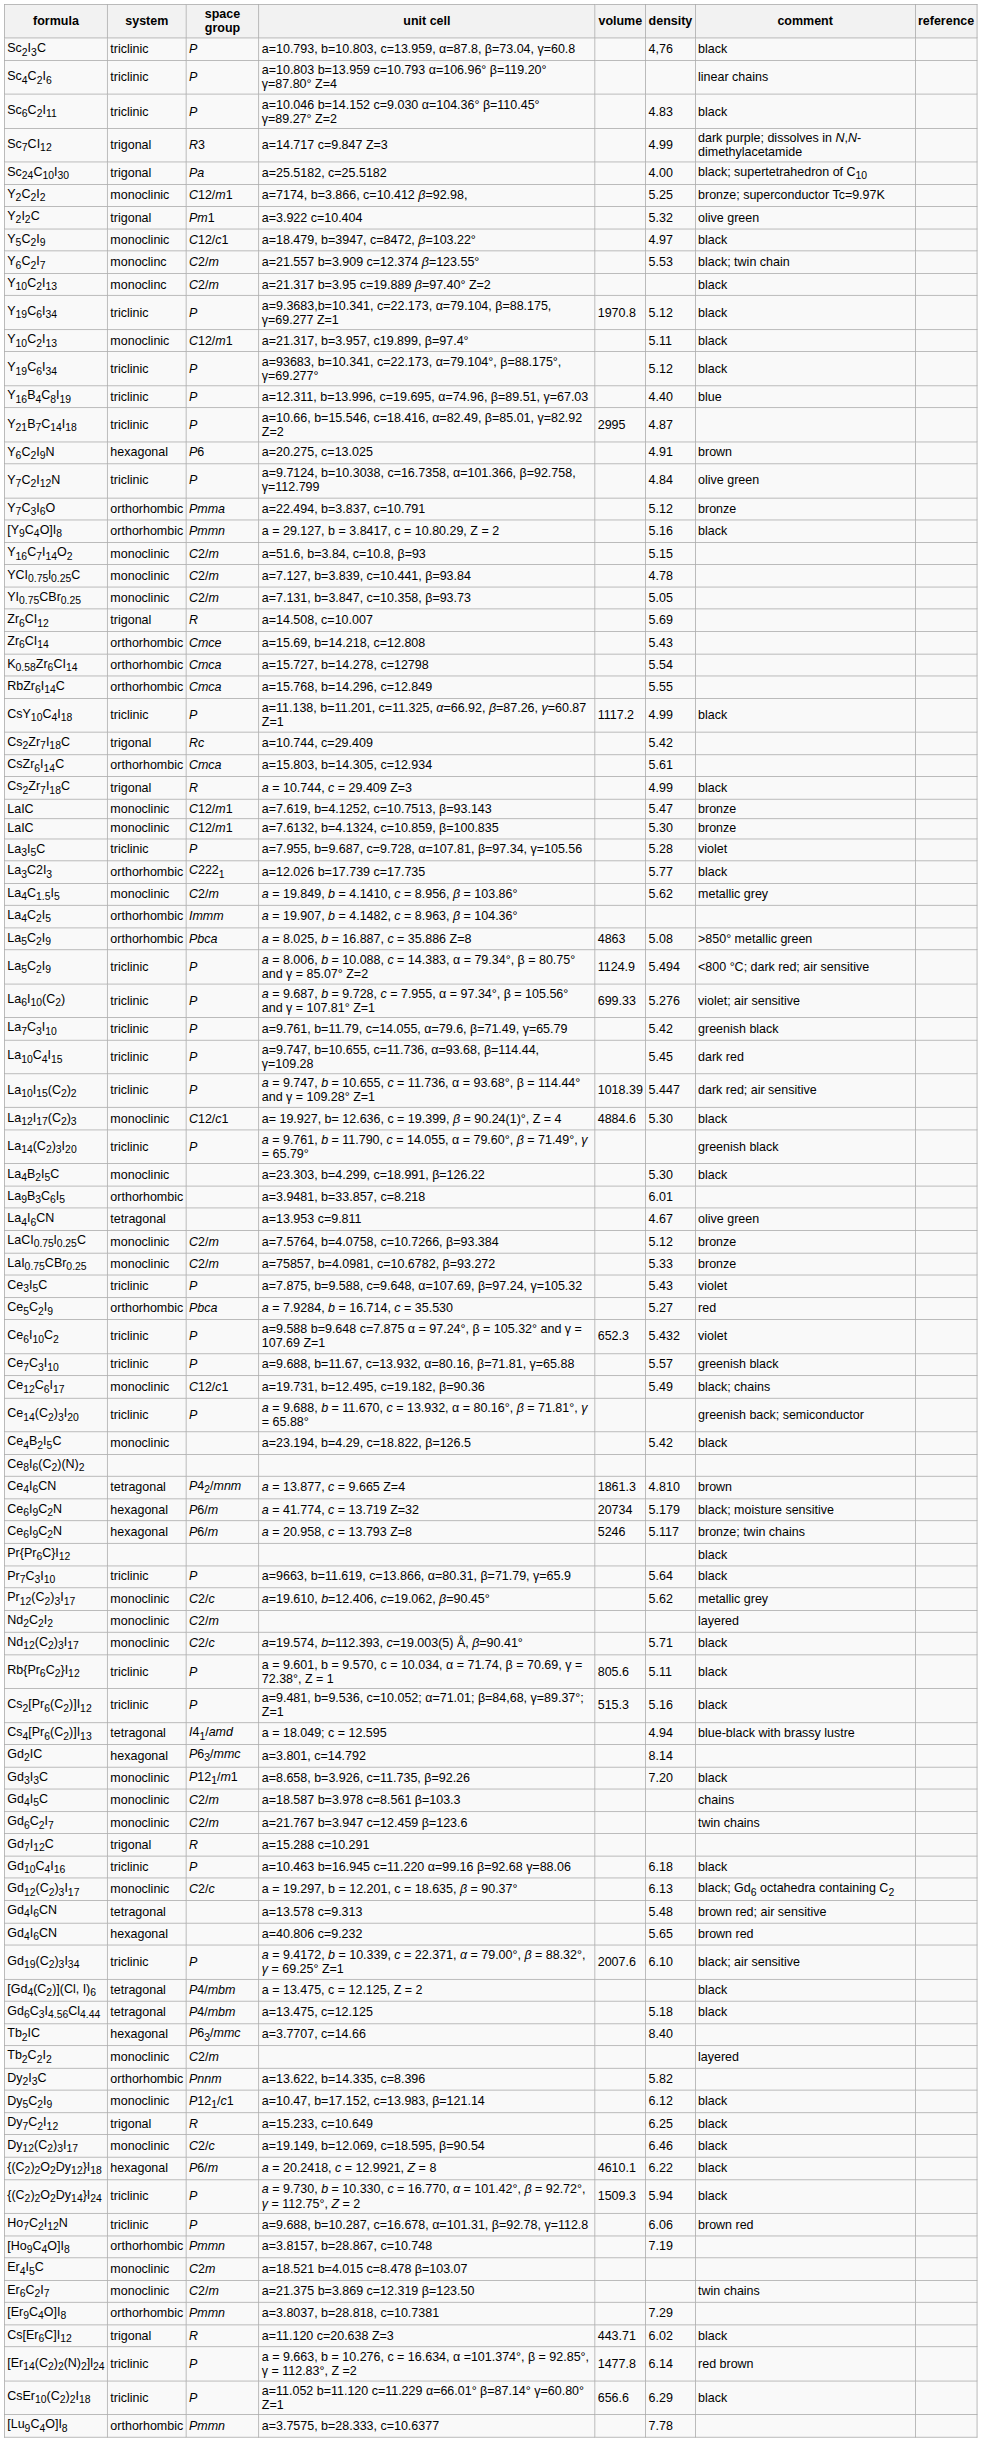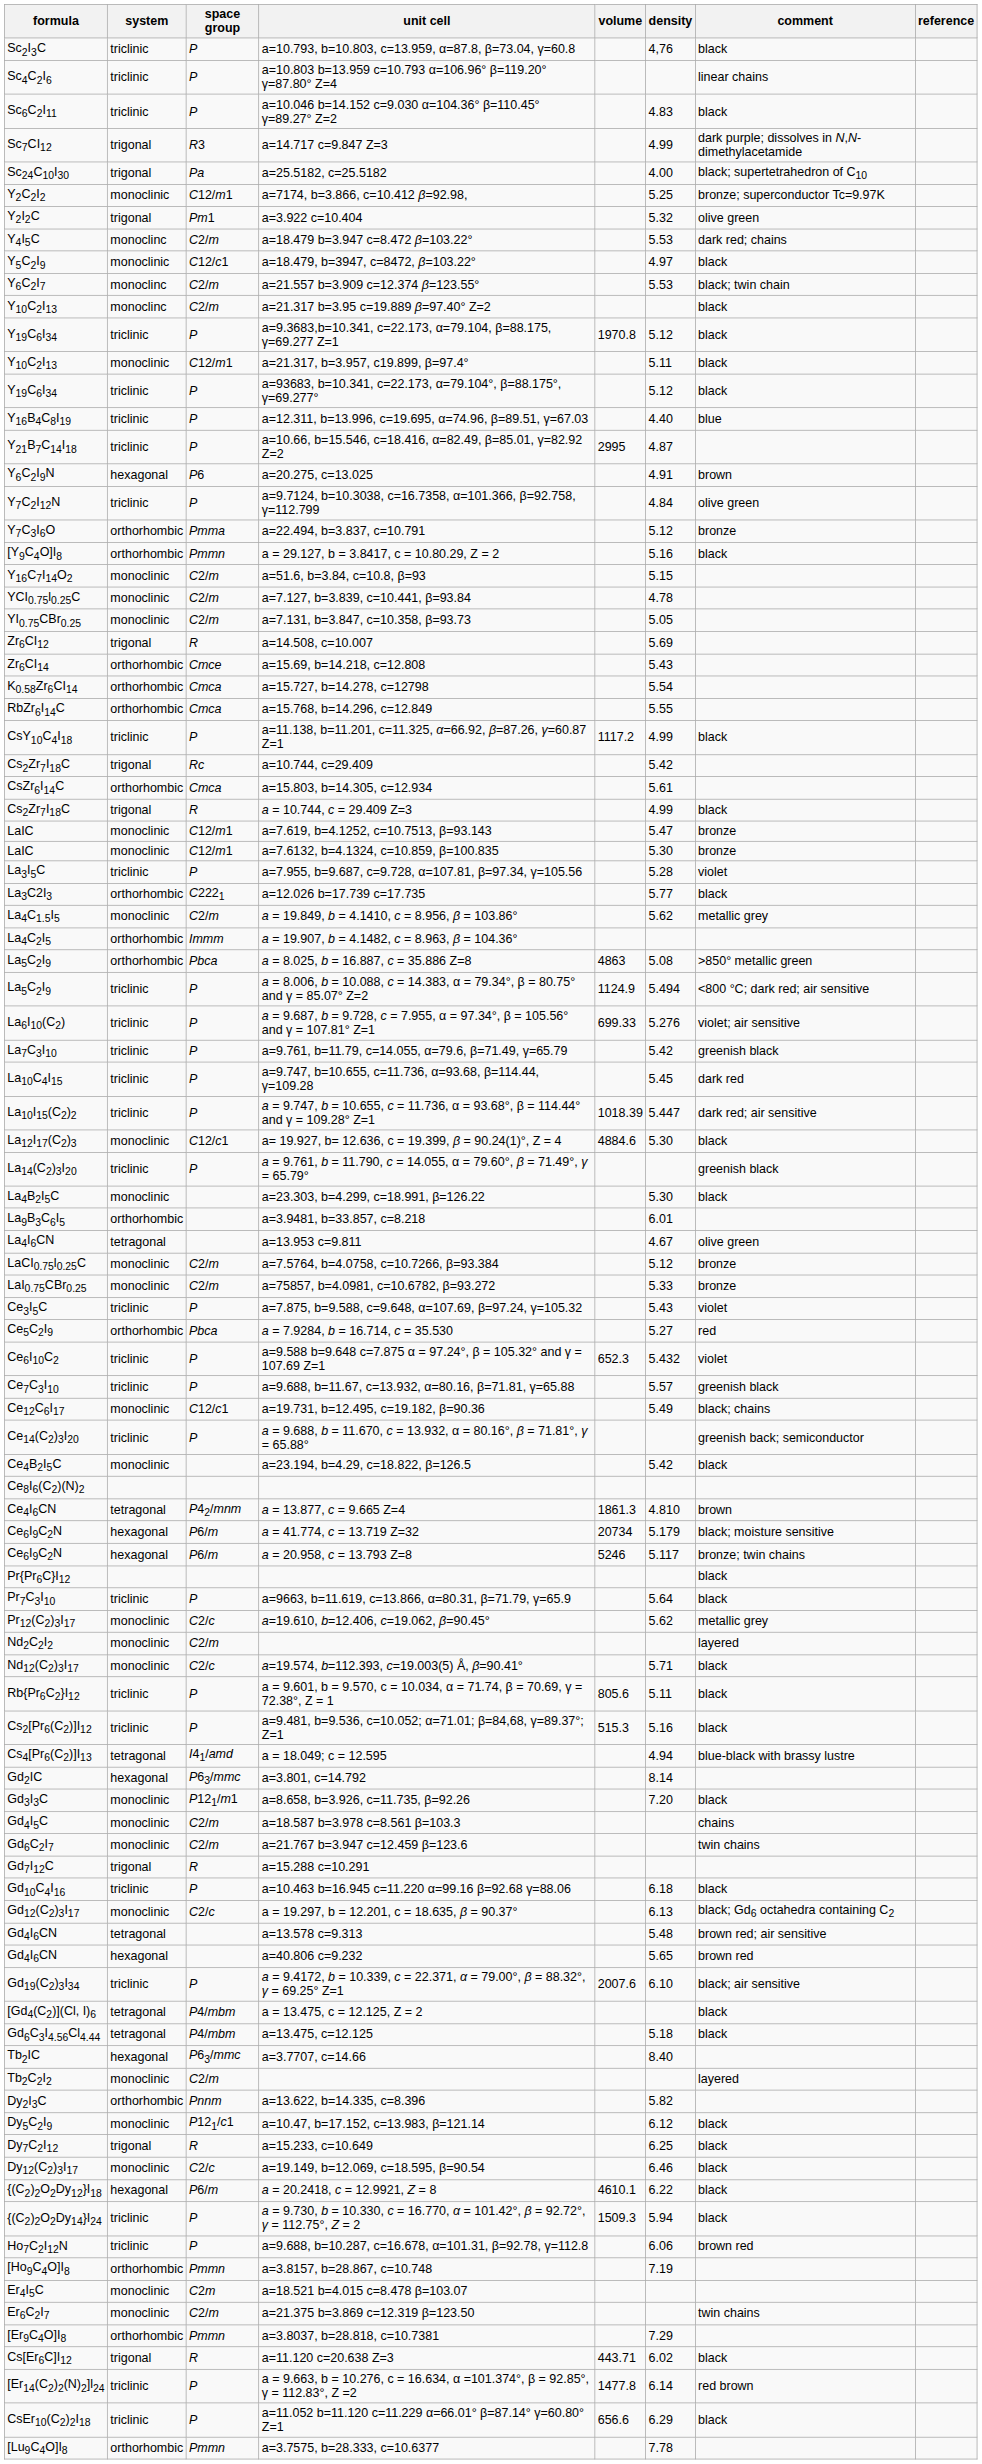+ row: Y4I5C | monoclinc | C2/m | a=18.479 b=3.947 c=8.472 β=103.22° | 5.53 | dark red; chains
